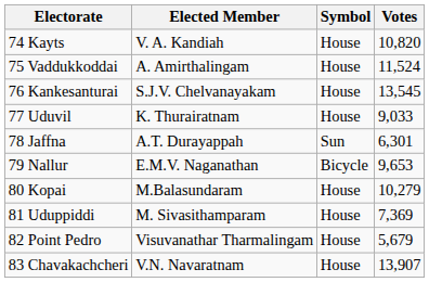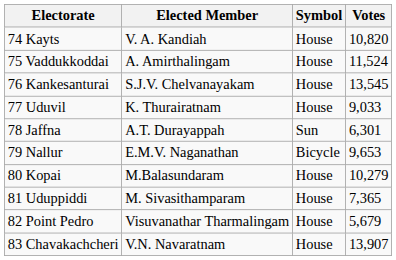81 Uduppiddi | Votes: 7,369 -> 7,365
